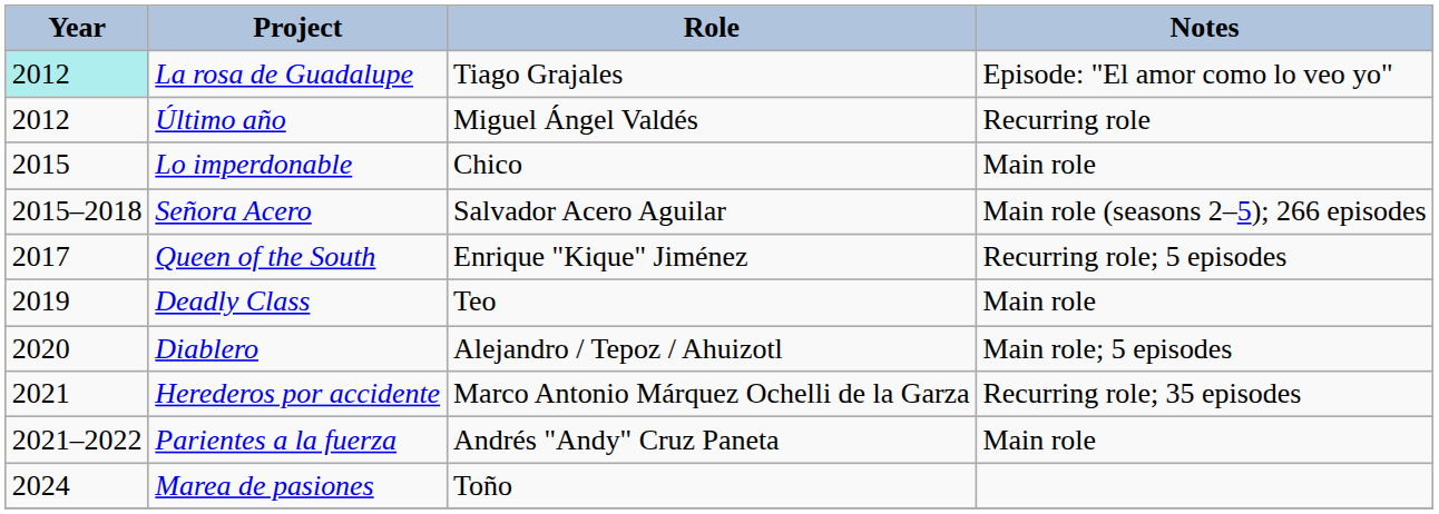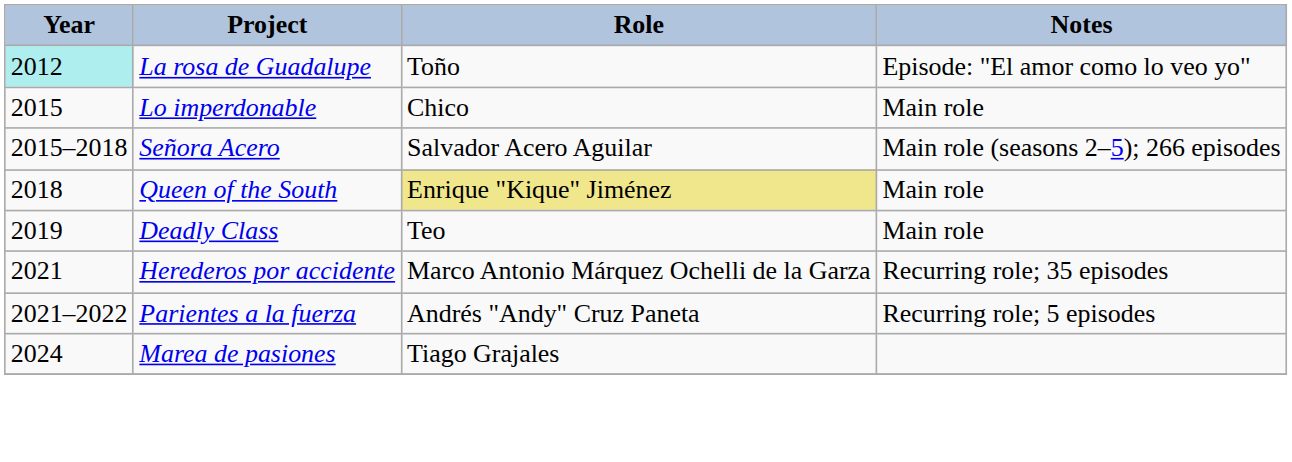La rosa de Guadalupe | Role: Tiago Grajales -> Toño
- row: 2012 | Último año | Miguel Ángel Valdés | Recurring role
Queen of the South | Year: 2017 -> 2018
Queen of the South | Role: no background -> khaki background
Queen of the South | Notes: Recurring role; 5 episodes -> Main role
- row: 2020 | Diablero | Alejandro / Tepoz / Ahuizotl | Main role; 5 episodes
Parientes a la fuerza | Notes: Main role -> Recurring role; 5 episodes
Marea de pasiones | Role: Toño -> Tiago Grajales
